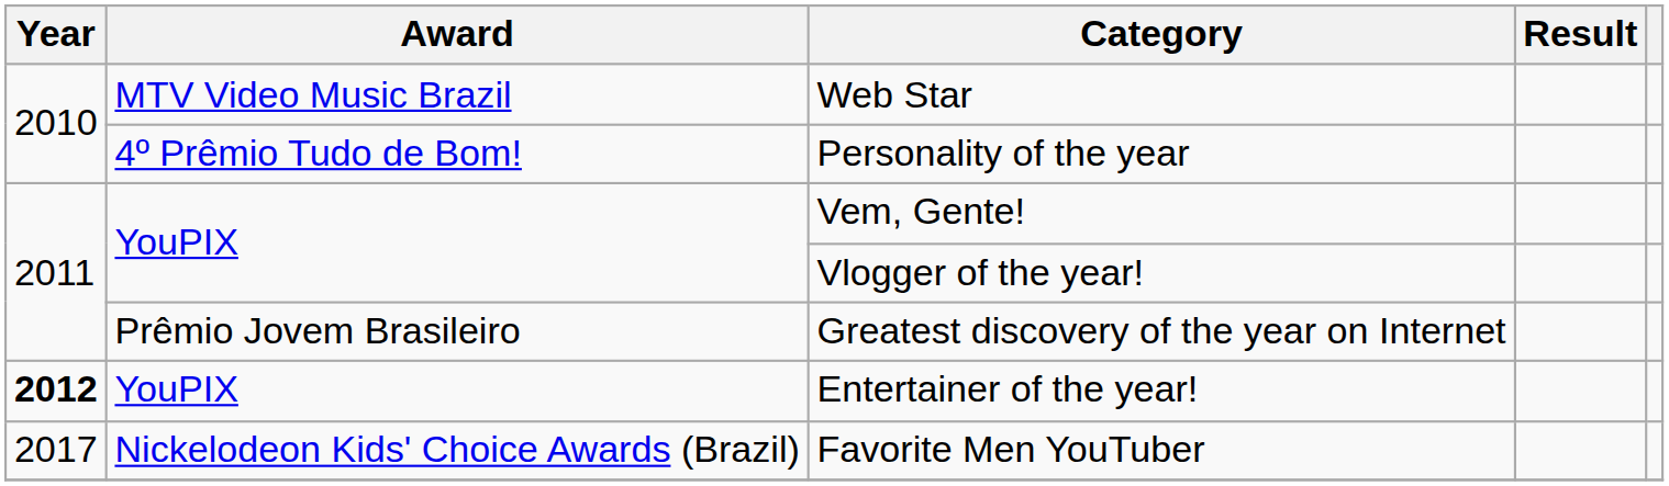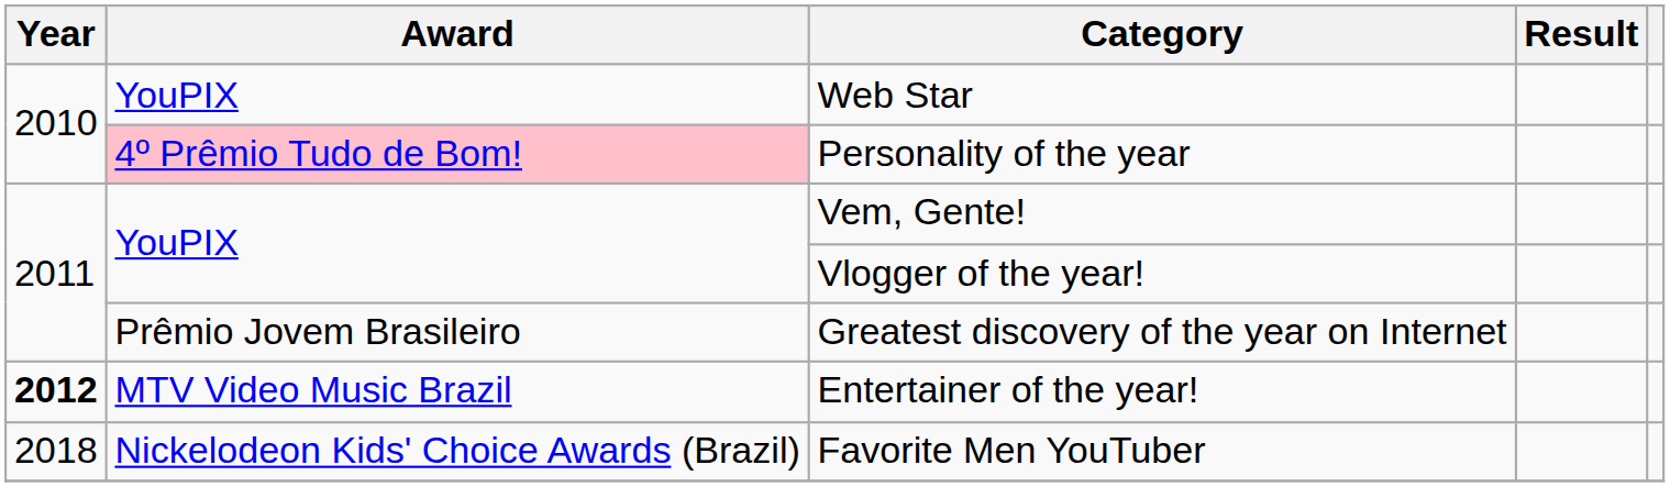Web Star | Award: MTV Video Music Brazil -> YouPIX
Personality of the year | Award: no background -> pink background
Entertainer of the year! | Award: YouPIX -> MTV Video Music Brazil
Favorite Men YouTuber | Year: 2017 -> 2018
